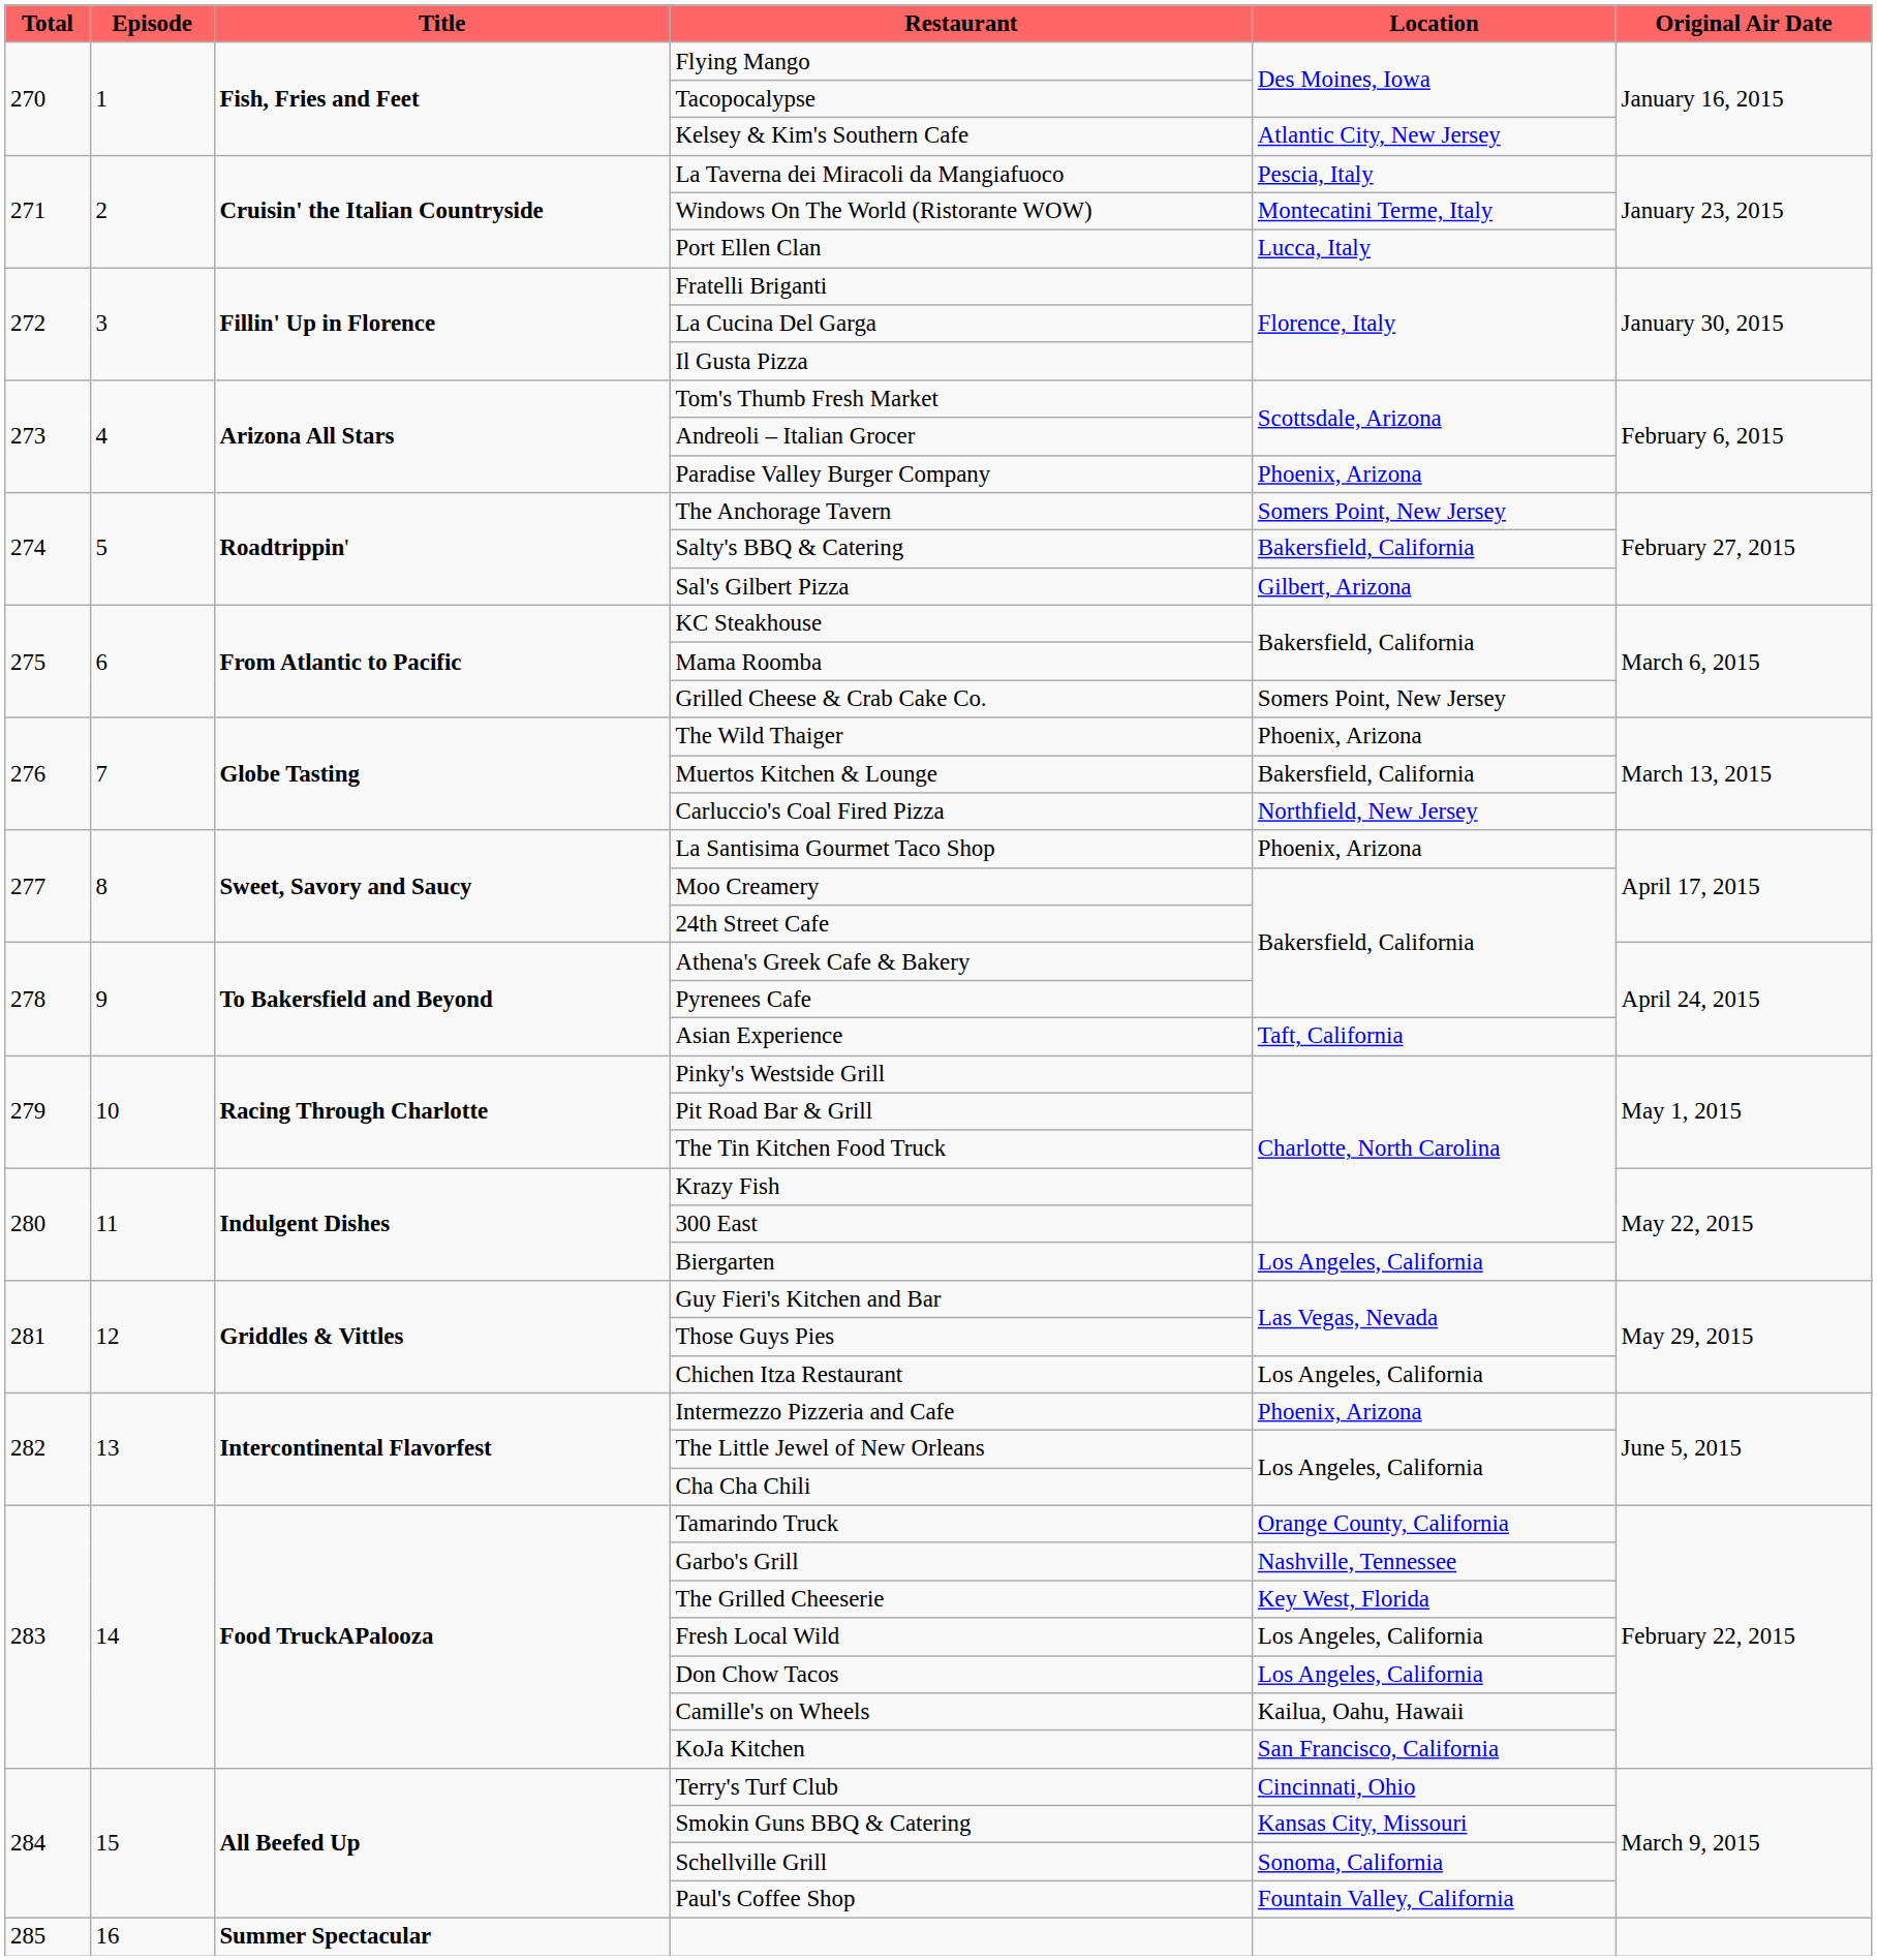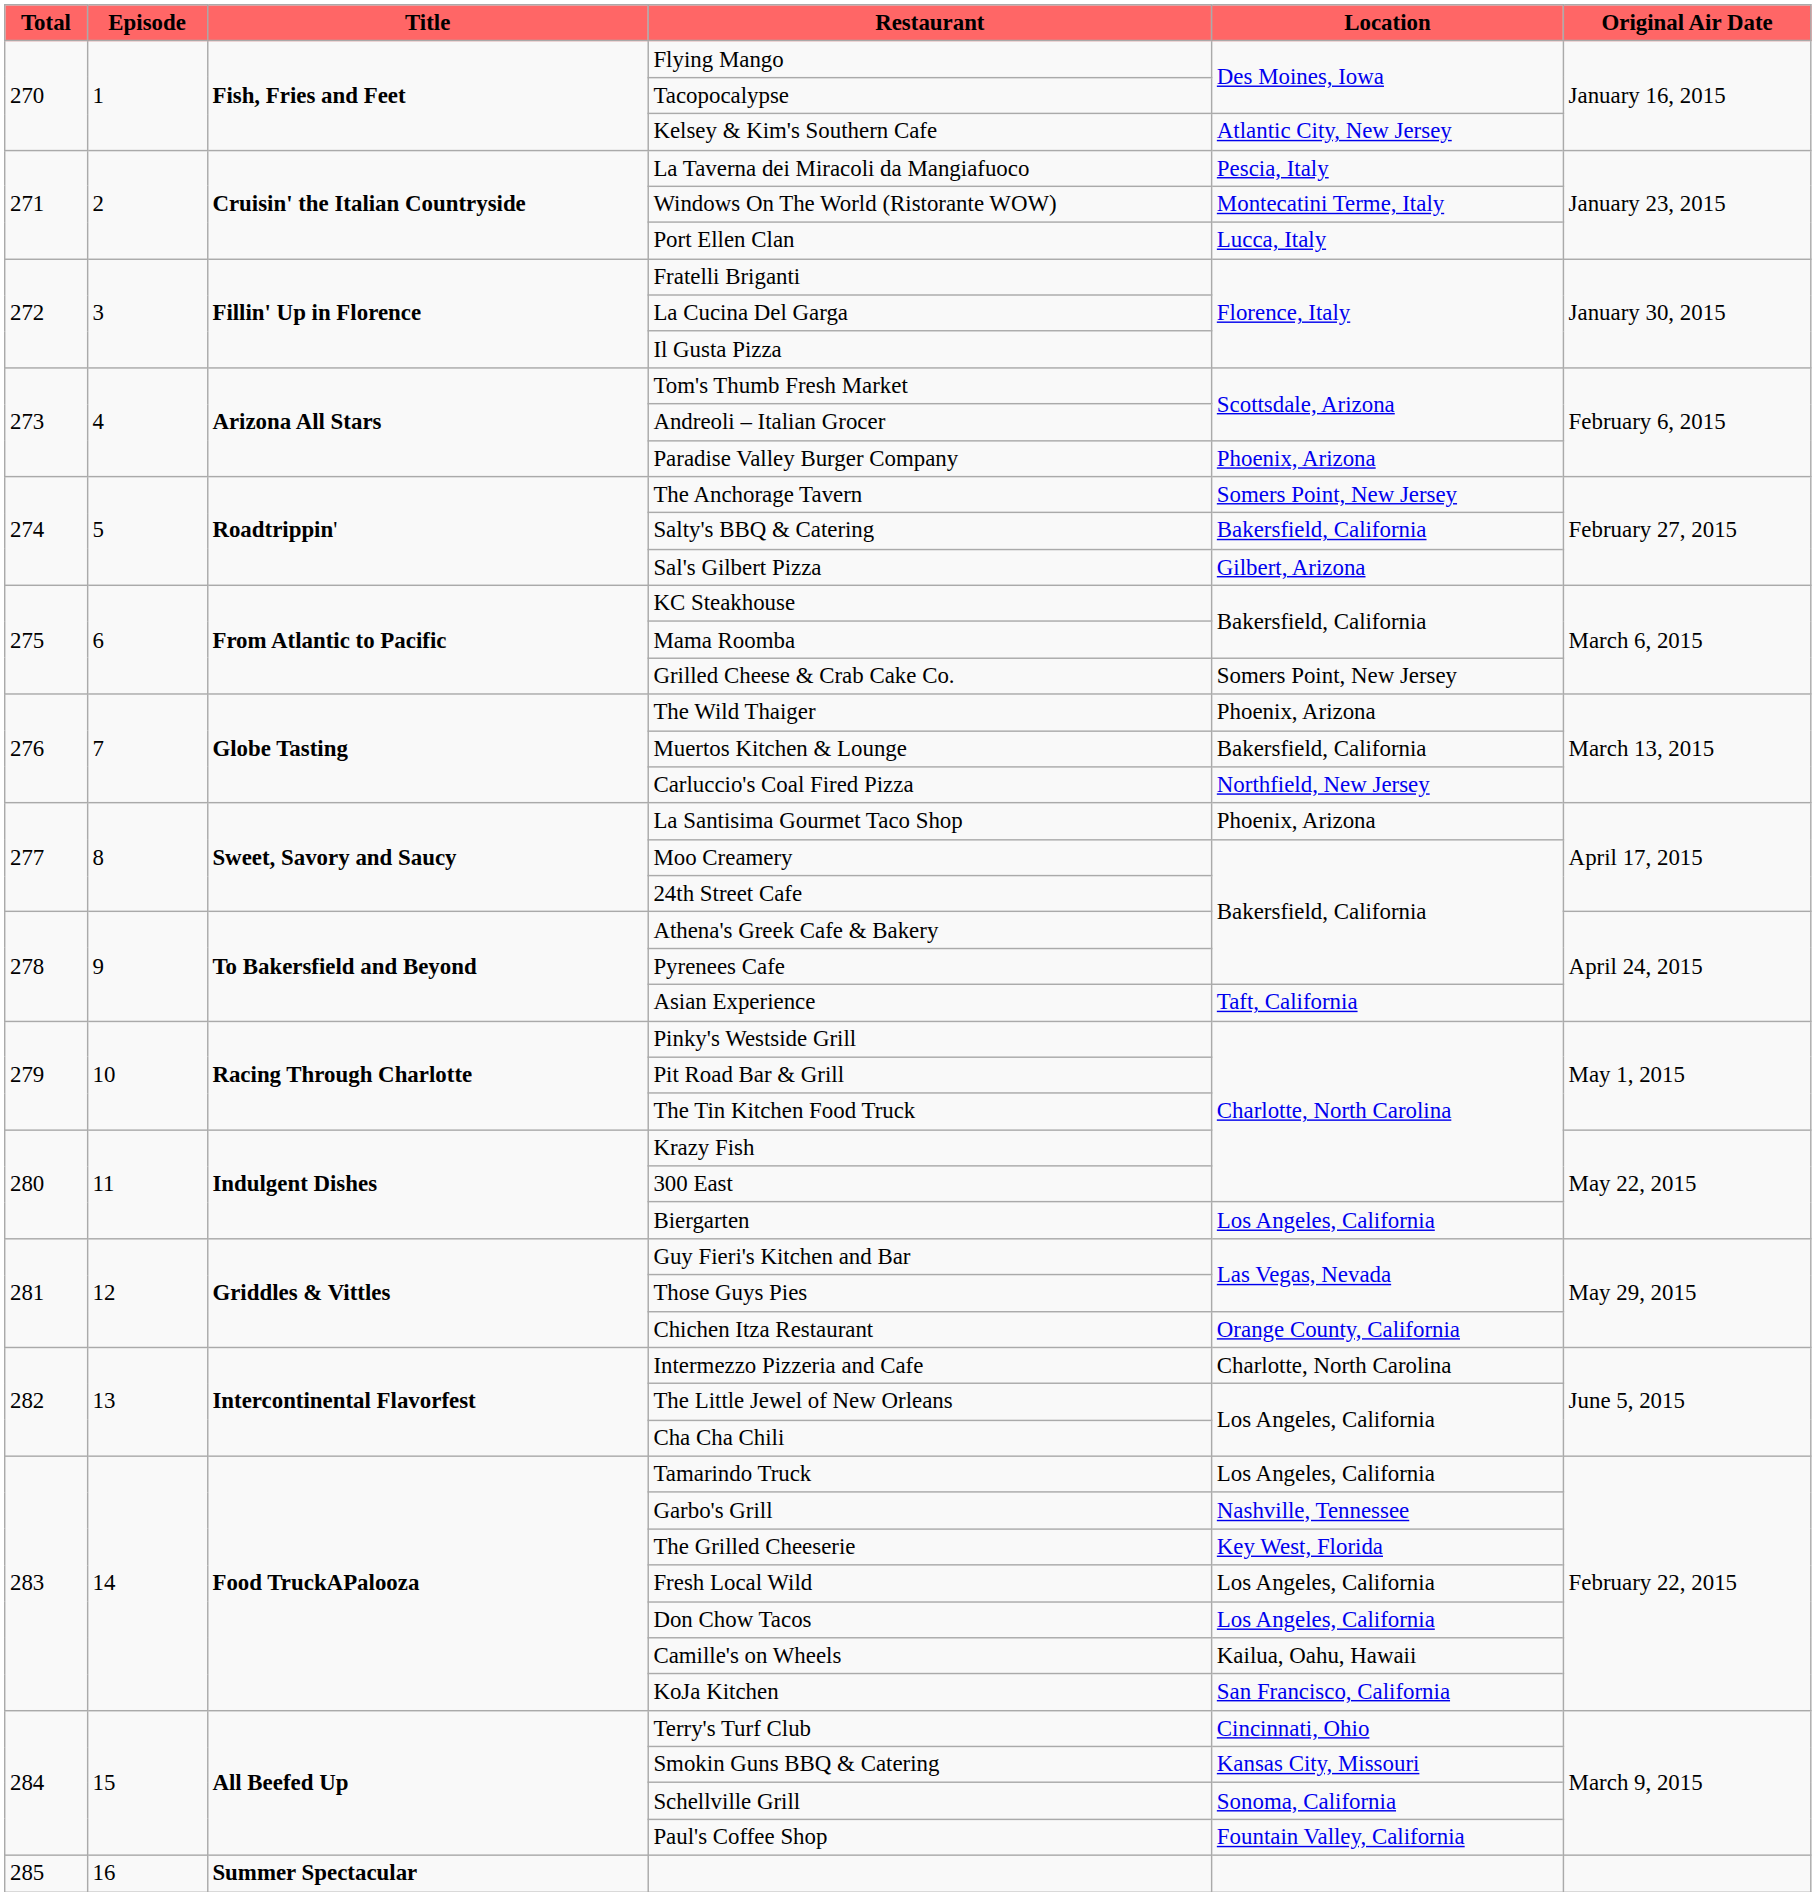Chichen Itza Restaurant | Location: Los Angeles, California -> Orange County, California
Intermezzo Pizzeria and Cafe | Location: Phoenix, Arizona -> Charlotte, North Carolina
Tamarindo Truck | Location: Orange County, California -> Los Angeles, California
